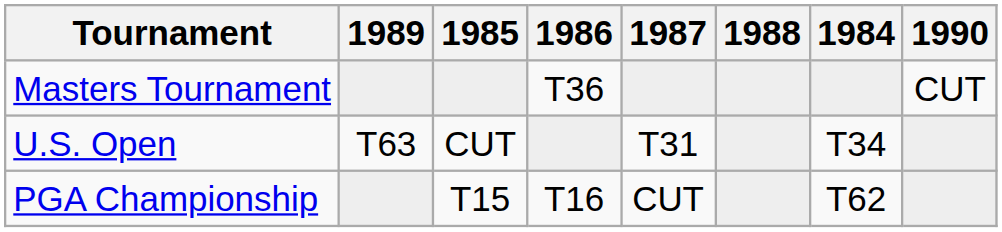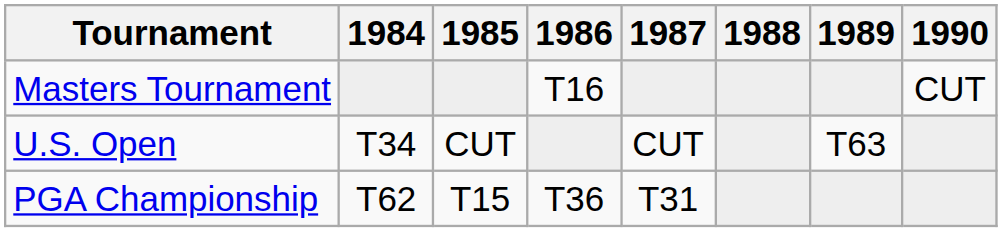columns swapped: 1984 <-> 1989
Masters Tournament | 1986: T36 -> T16
U.S. Open | 1987: T31 -> CUT
PGA Championship | 1986: T16 -> T36
PGA Championship | 1987: CUT -> T31
